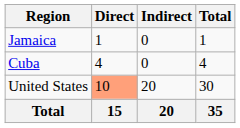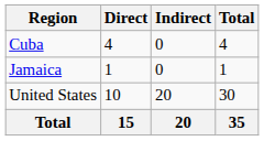rows swapped: Jamaica <-> Cuba
United States | Direct: lightsalmon background -> no background
